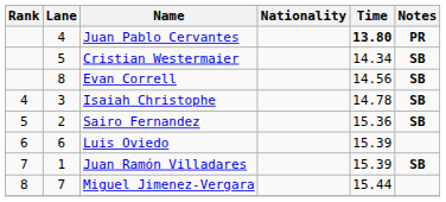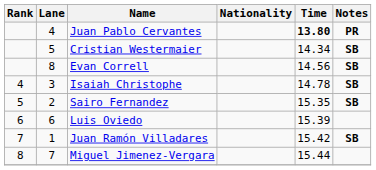Sairo Fernandez | Time: 15.36 -> 15.35
Juan Ramón Villadares | Time: 15.39 -> 15.42
